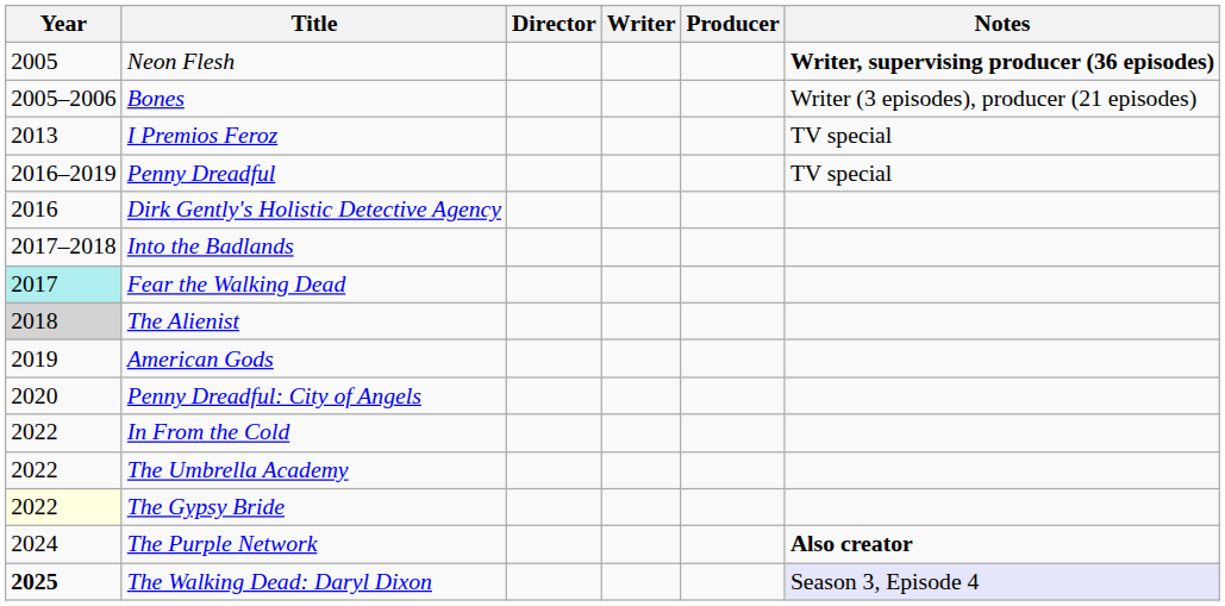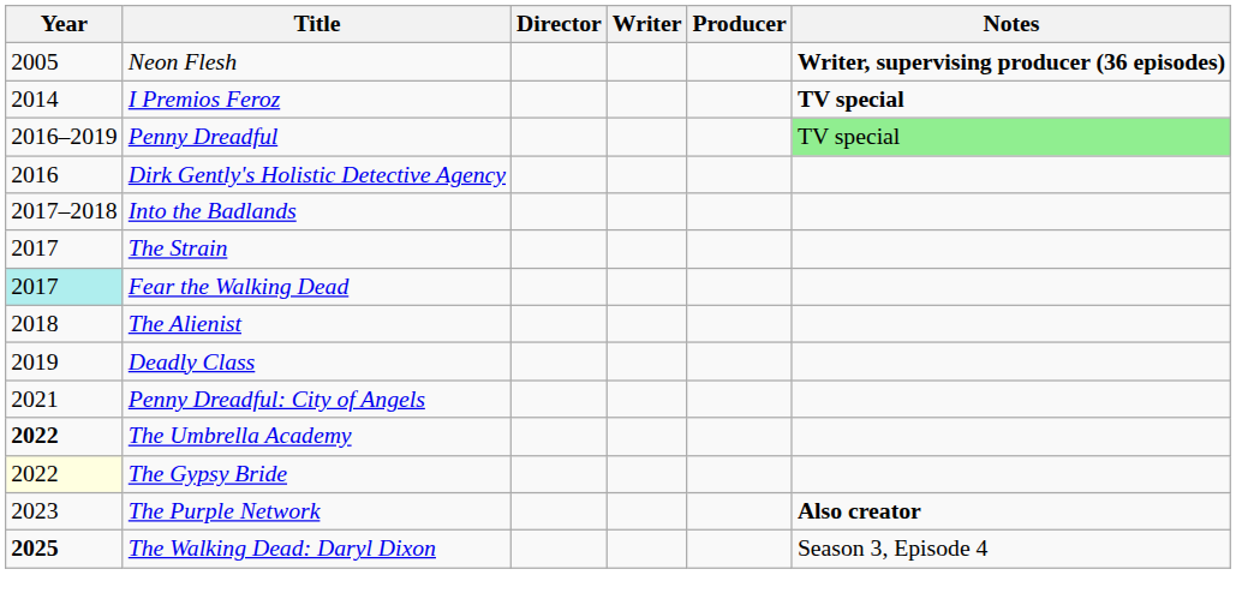- row: 2005–2006 | Bones | Writer (3 episodes), producer (21 episodes)
I Premios Feroz | Year: 2013 -> 2014
I Premios Feroz | Notes: normal -> bold
Penny Dreadful | Notes: no background -> lightgreen background
+ row: 2017 | The Strain
The Alienist | Year: lightgrey background -> no background
+ row: 2019 | Deadly Class
- row: 2019 | American Gods
Penny Dreadful: City of Angels | Year: 2020 -> 2021
- row: 2022 | In From the Cold
The Umbrella Academy | Year: normal -> bold
The Purple Network | Year: 2024 -> 2023
The Walking Dead: Daryl Dixon | Notes: lavender background -> no background
